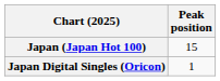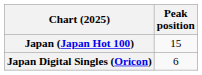Japan Digital Singles (Oricon) | Peak position: 1 -> 6
